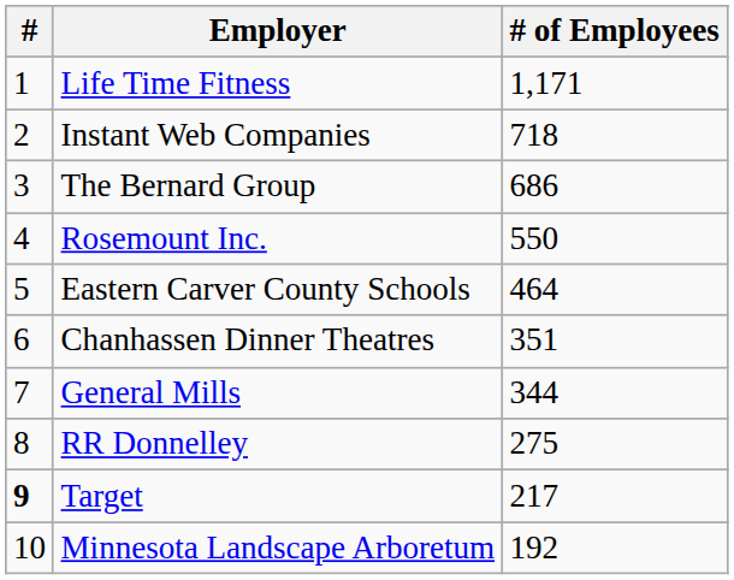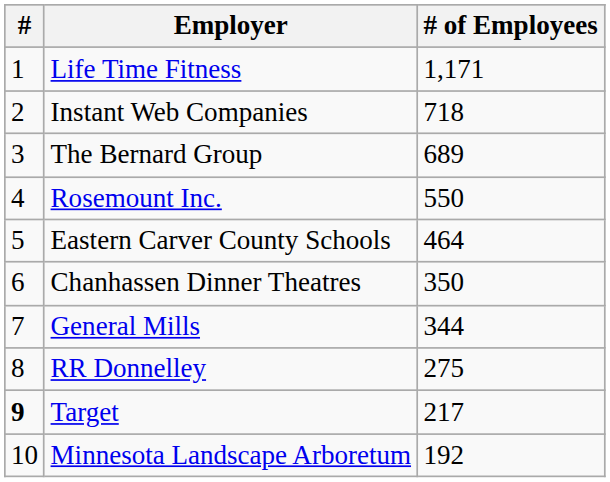The Bernard Group | # of Employees: 686 -> 689
Chanhassen Dinner Theatres | # of Employees: 351 -> 350
